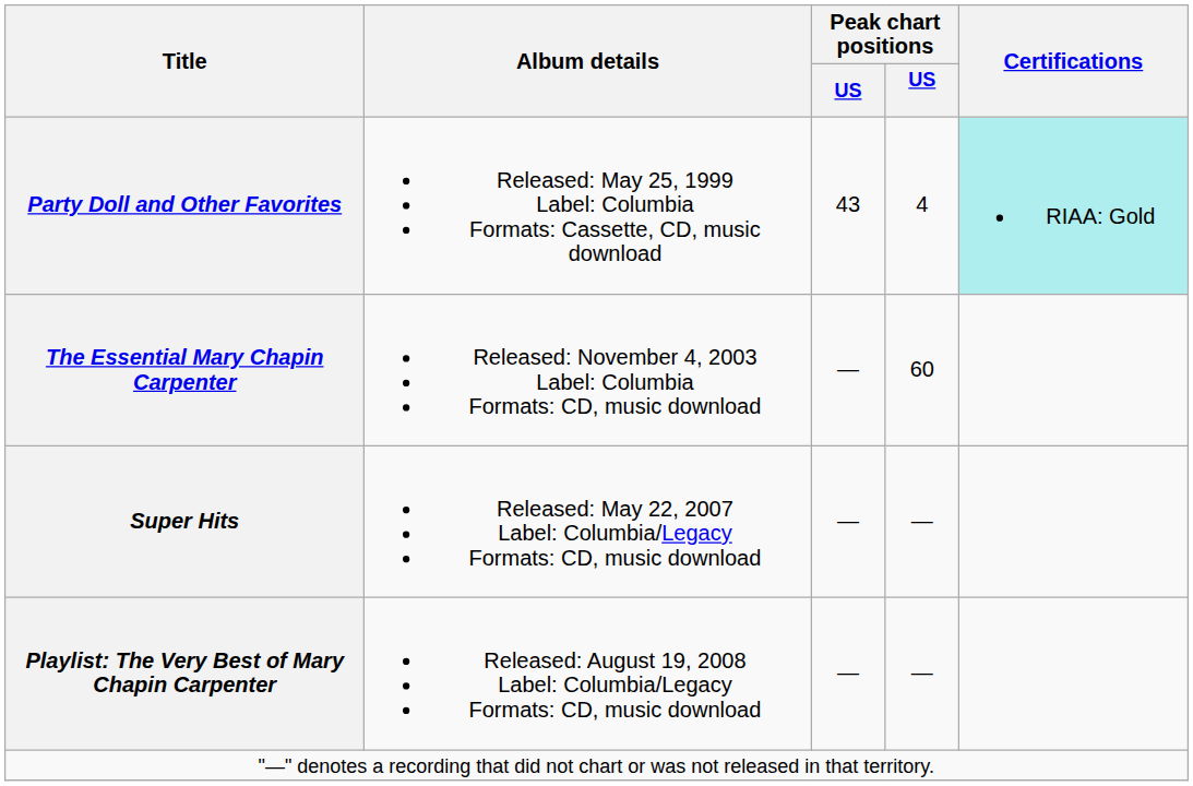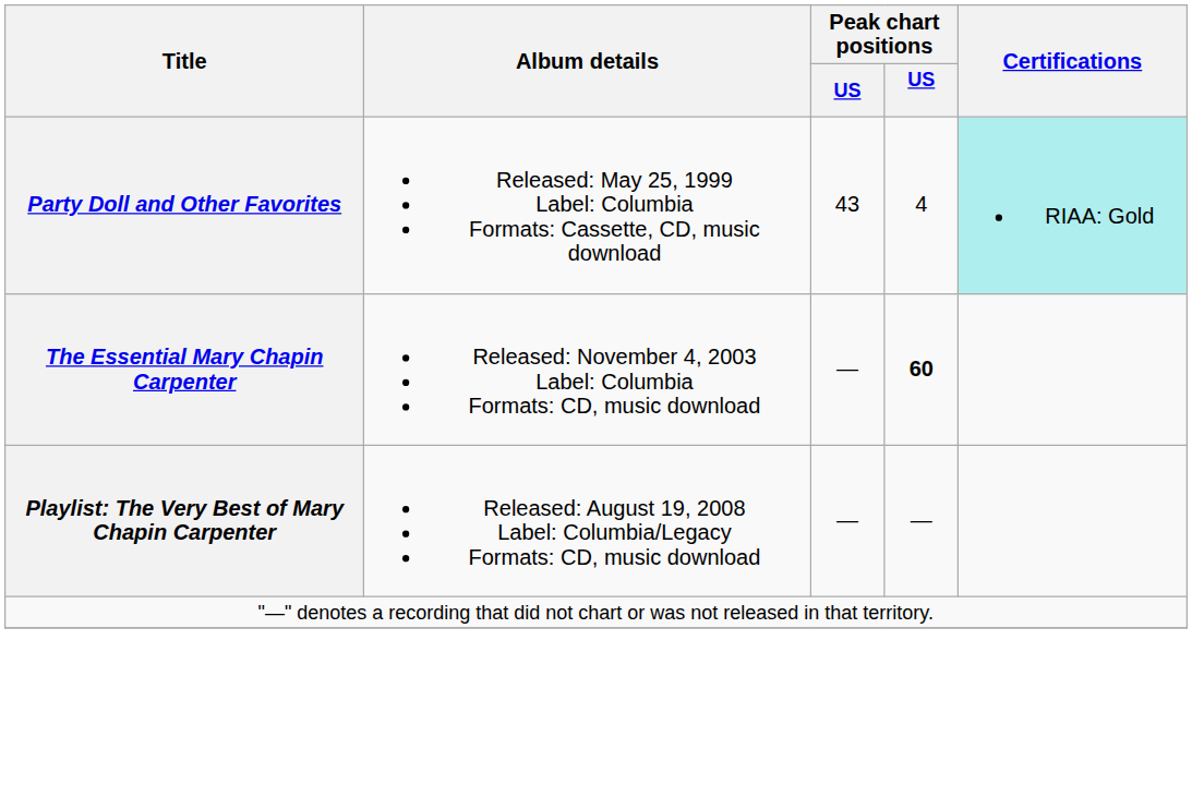The Essential Mary Chapin Carpenter | column 4: normal -> bold
- row: Super Hits | Released: May 22, 2007 Label: Columbia/Legacy Formats: CD, music download | — | —
